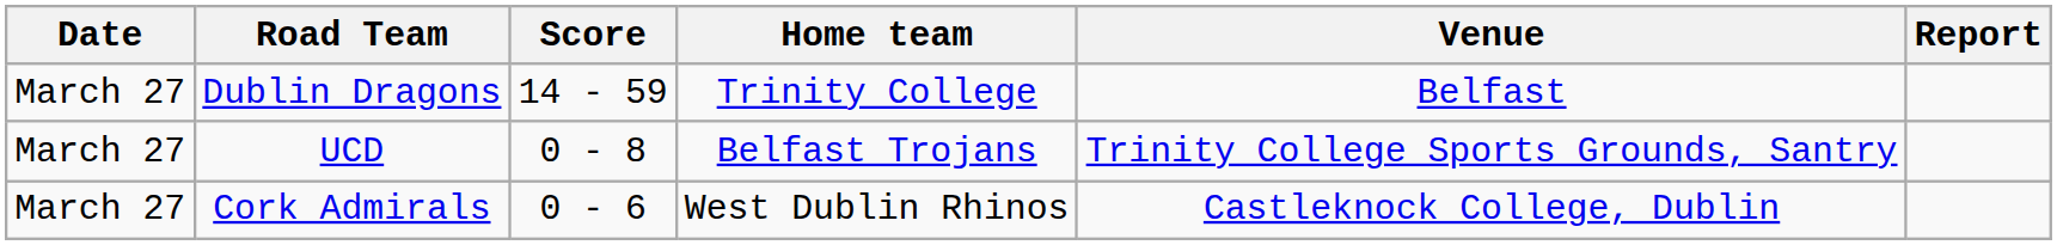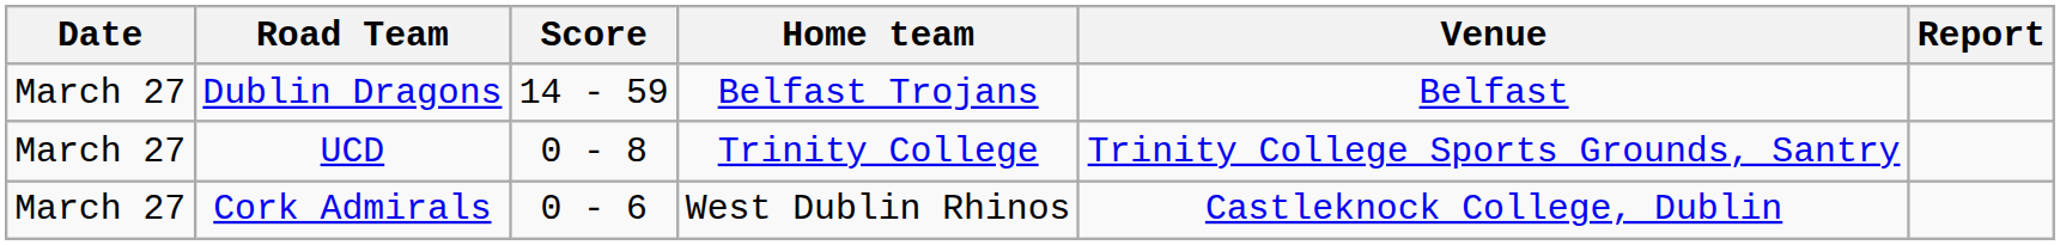Dublin Dragons | Home team: Trinity College -> Belfast Trojans
UCD | Home team: Belfast Trojans -> Trinity College
